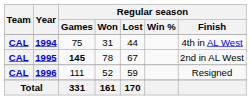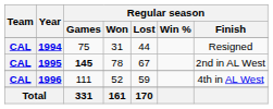1994 | Regular season / Finish: 4th in AL West -> Resigned
1996 | Regular season / Finish: Resigned -> 4th in AL West
